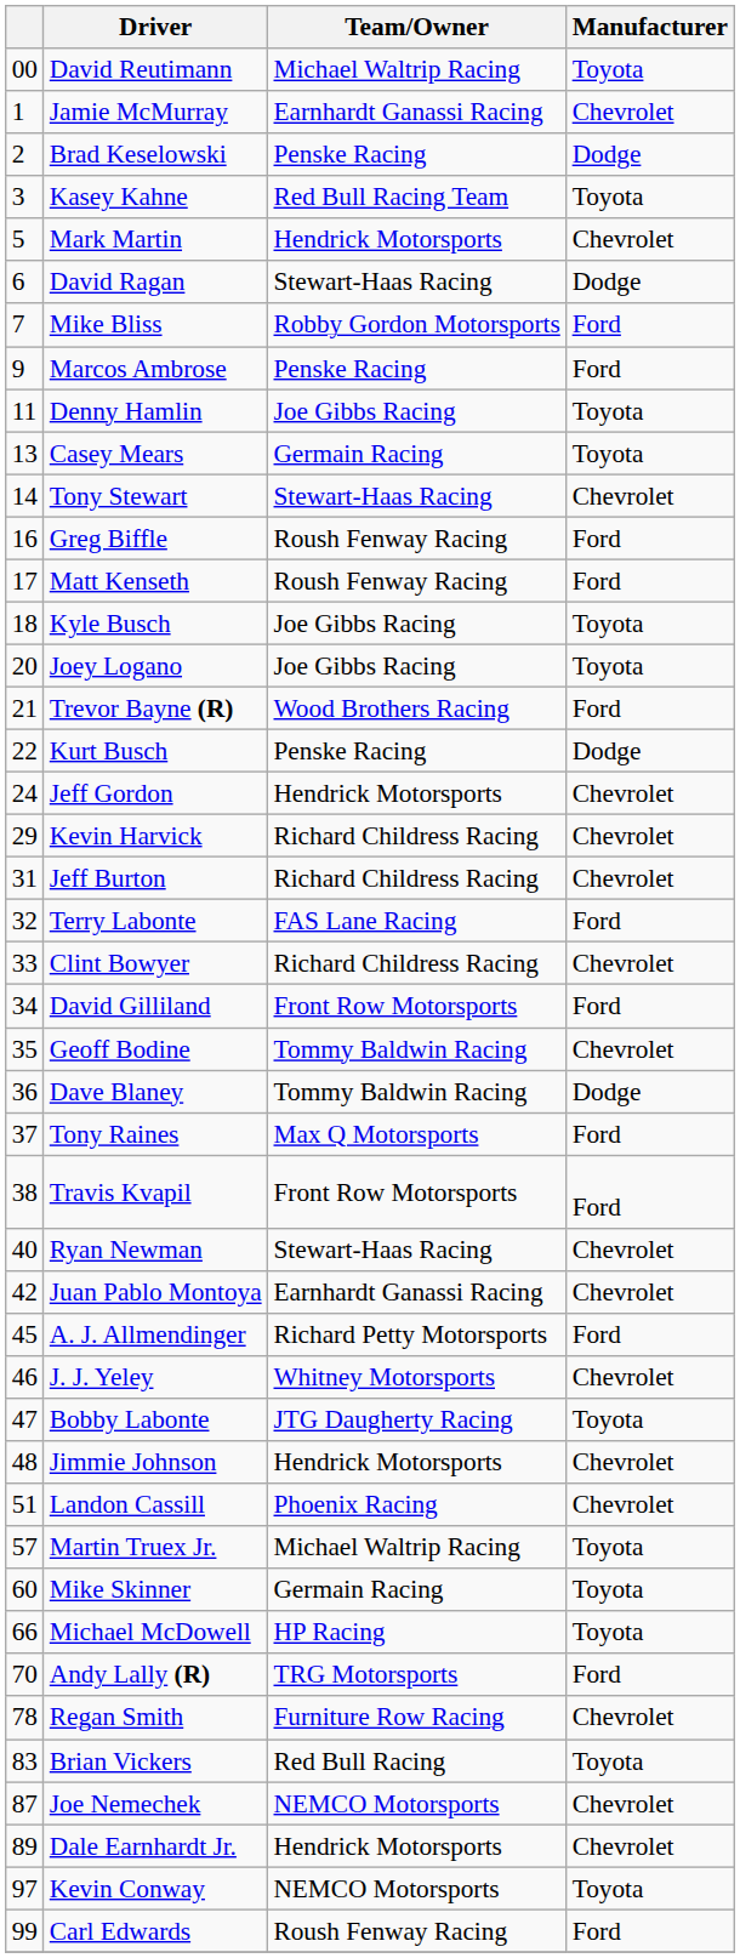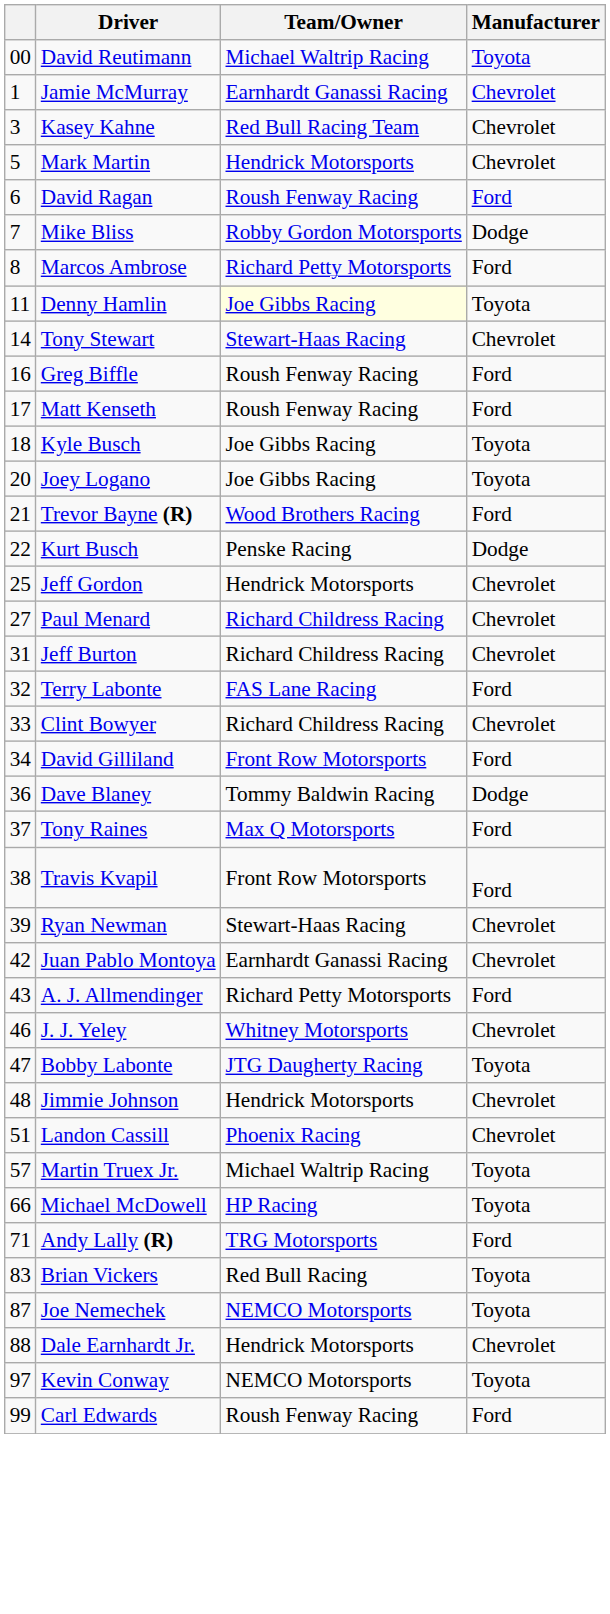- row: 2 | Brad Keselowski | Penske Racing | Dodge
Kasey Kahne | Manufacturer: Toyota -> Chevrolet
David Ragan | Team/Owner: Stewart-Haas Racing -> Roush Fenway Racing
David Ragan | Manufacturer: Dodge -> Ford
Mike Bliss | Manufacturer: Ford -> Dodge
Marcos Ambrose | column 1: 9 -> 8
Marcos Ambrose | Team/Owner: Penske Racing -> Richard Petty Motorsports
Denny Hamlin | Team/Owner: no background -> lightyellow background
- row: 13 | Casey Mears | Germain Racing | Toyota
Jeff Gordon | column 1: 24 -> 25
+ row: 27 | Paul Menard | Richard Childress Racing | Chevrolet
- row: 29 | Kevin Harvick | Richard Childress Racing | Chevrolet
- row: 35 | Geoff Bodine | Tommy Baldwin Racing | Chevrolet
Ryan Newman | column 1: 40 -> 39
A. J. Allmendinger | column 1: 45 -> 43
- row: 60 | Mike Skinner | Germain Racing | Toyota
Andy Lally (R) | column 1: 70 -> 71
- row: 78 | Regan Smith | Furniture Row Racing | Chevrolet
Joe Nemechek | Manufacturer: Chevrolet -> Toyota
Dale Earnhardt Jr. | column 1: 89 -> 88
